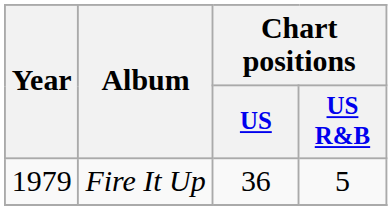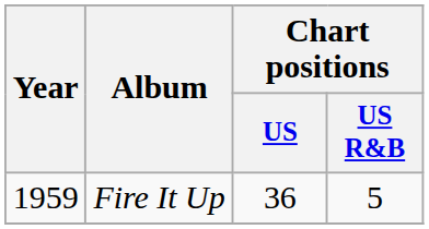Fire It Up | Year: 1979 -> 1959
